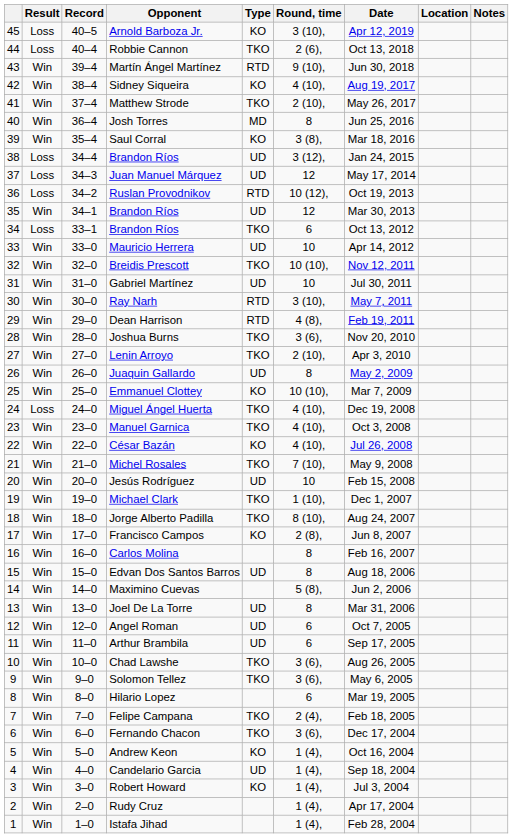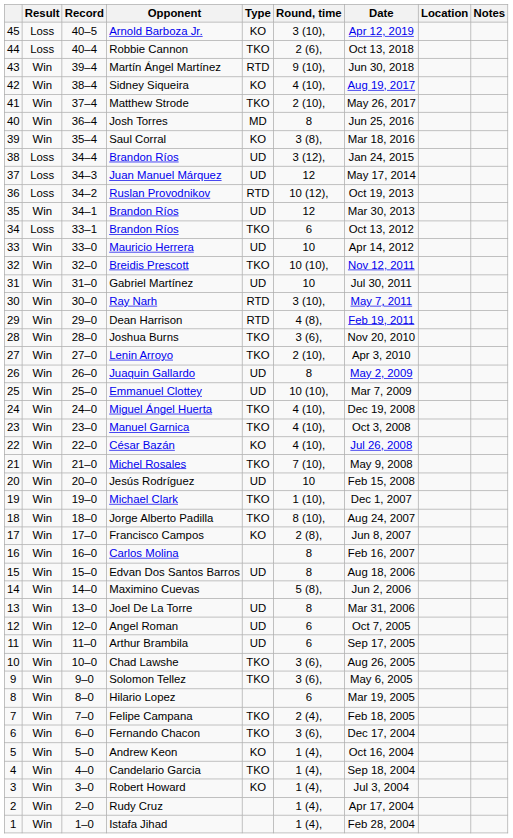Emmanuel Clottey | Type: KO -> UD
Miguel Ángel Huerta | Result: Loss -> Win
Candelario Garcia | Type: UD -> TKO
